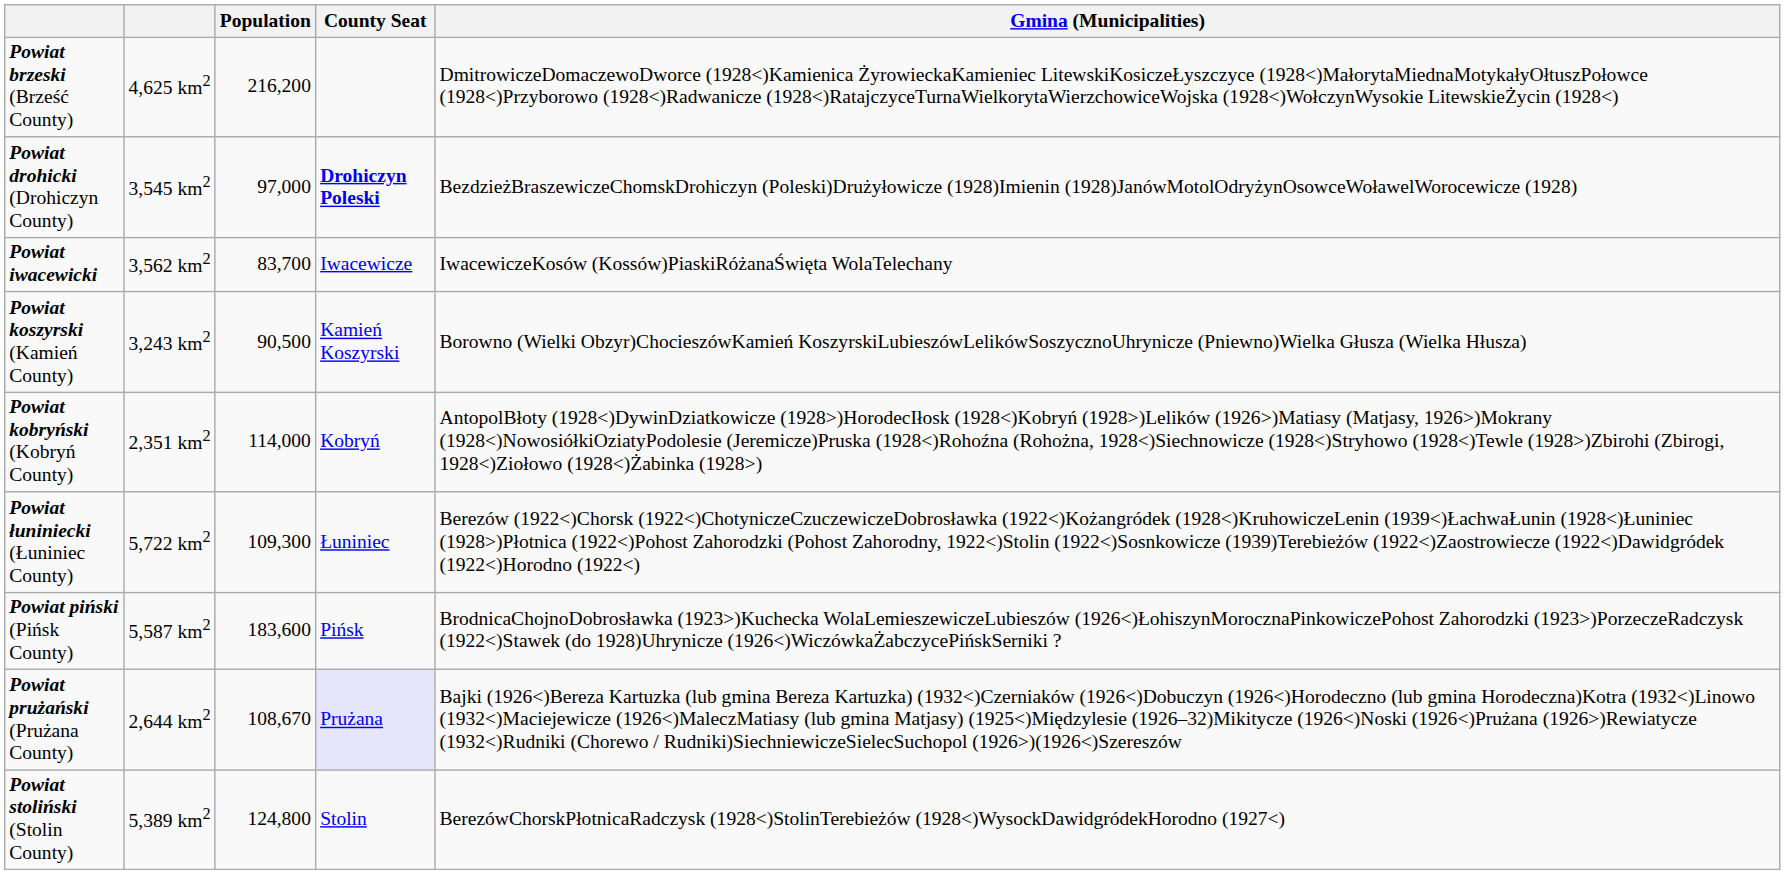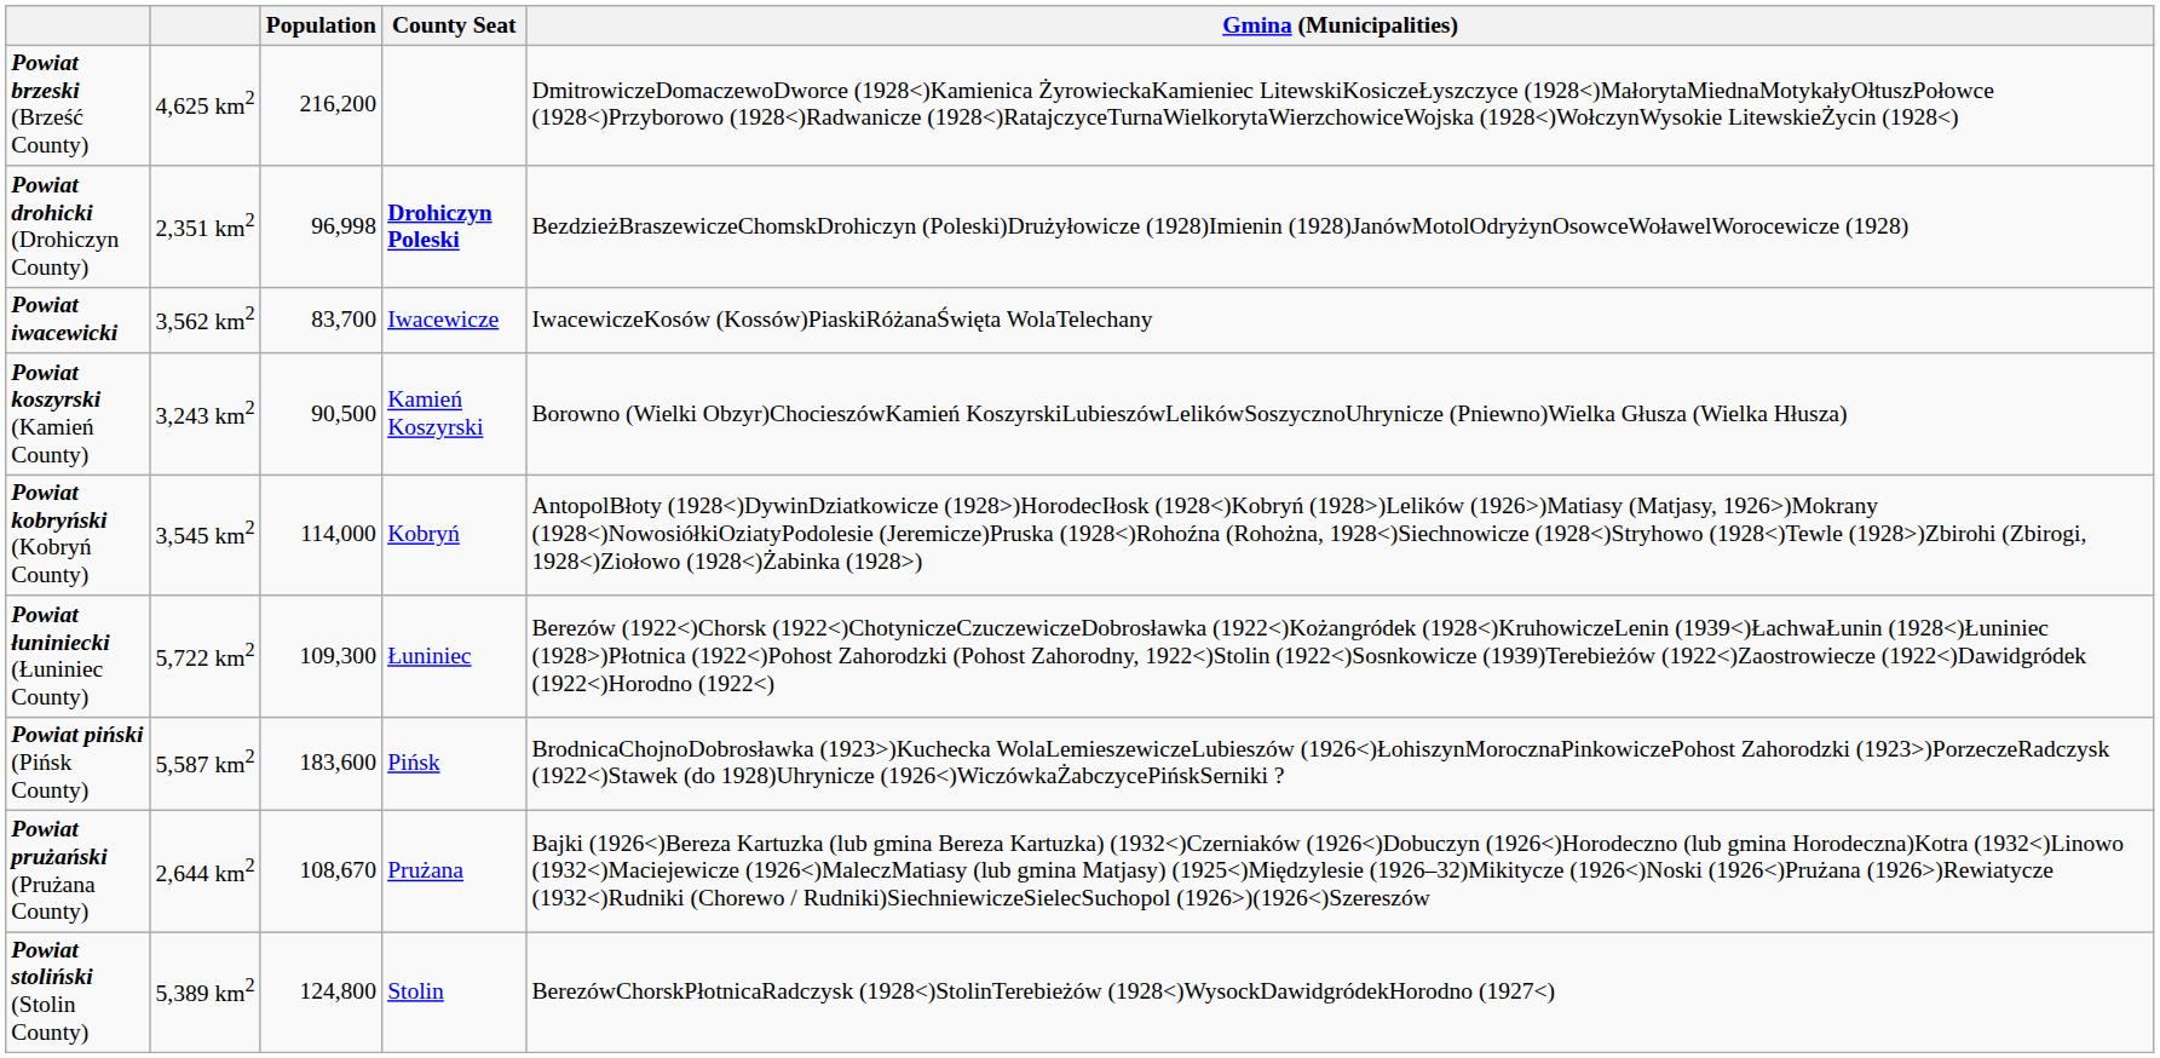Powiat drohicki (Drohiczyn County) | column 2: 3,545 km2 -> 2,351 km2
Powiat drohicki (Drohiczyn County) | Population: 97,000 -> 96,998
Powiat kobryński (Kobryń County) | column 2: 2,351 km2 -> 3,545 km2
Powiat prużański (Prużana County) | County Seat: lavender background -> no background
